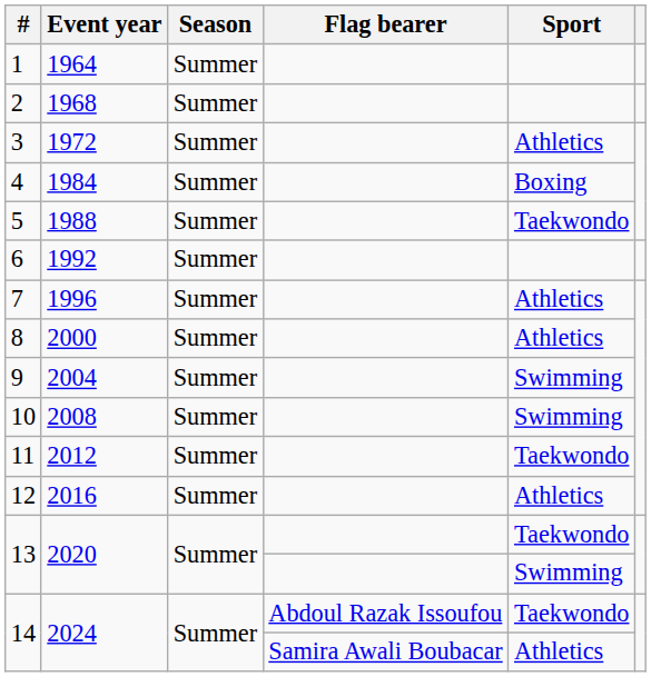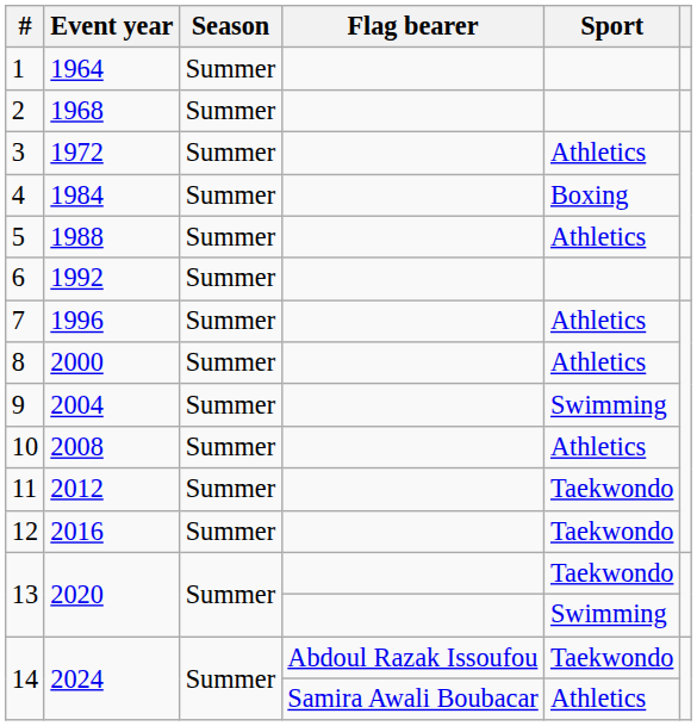5 | Sport: Taekwondo -> Athletics
10 | Sport: Swimming -> Athletics
12 | Sport: Athletics -> Taekwondo
